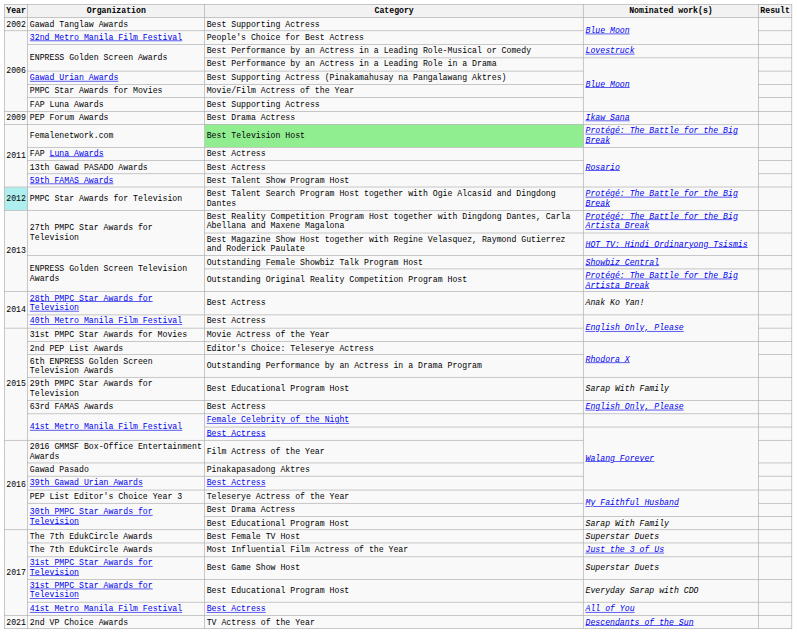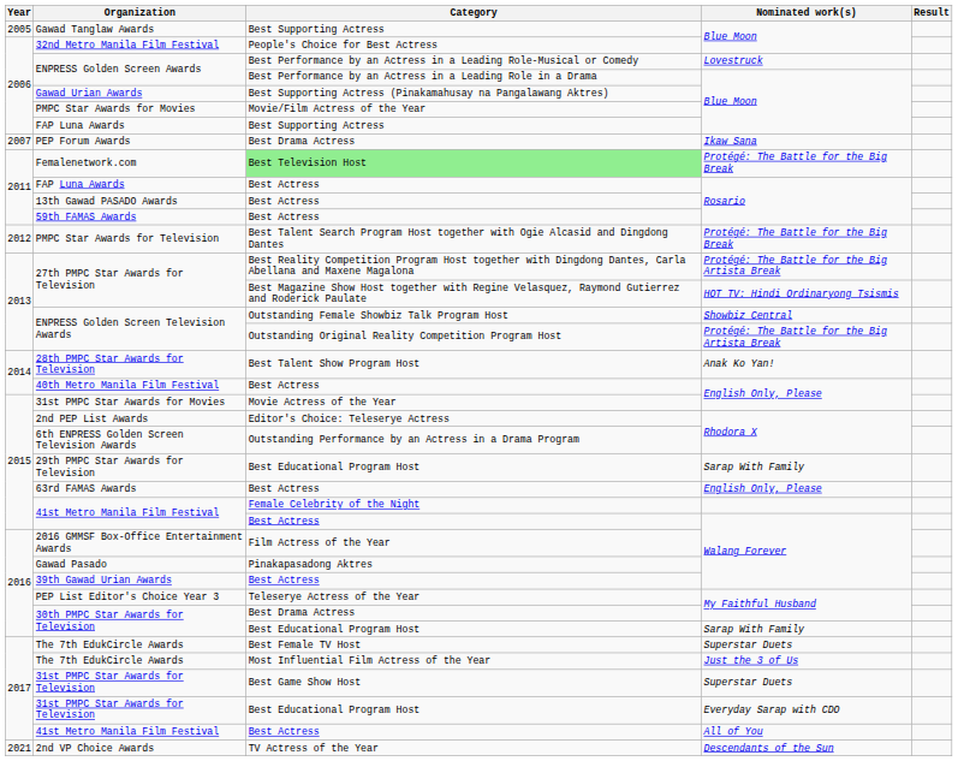Gawad Tanglaw Awards | Year: 2002 -> 2005
PEP Forum Awards | Year: 2009 -> 2007
59th FAMAS Awards | Category: Best Talent Show Program Host -> Best Actress
PMPC Star Awards for Television | Year: paleturquoise background -> no background
28th PMPC Star Awards for Television | Category: Best Actress -> Best Talent Show Program Host
